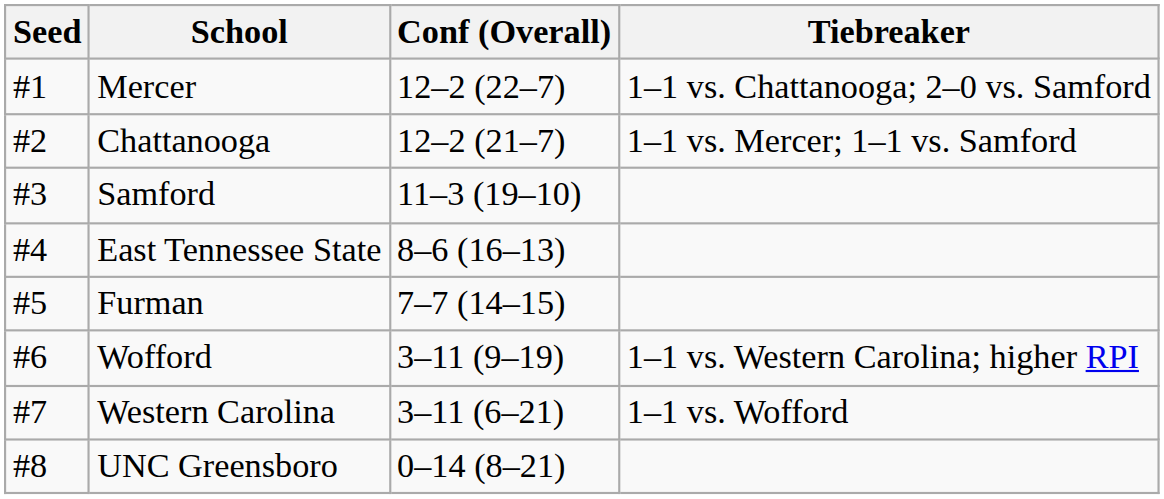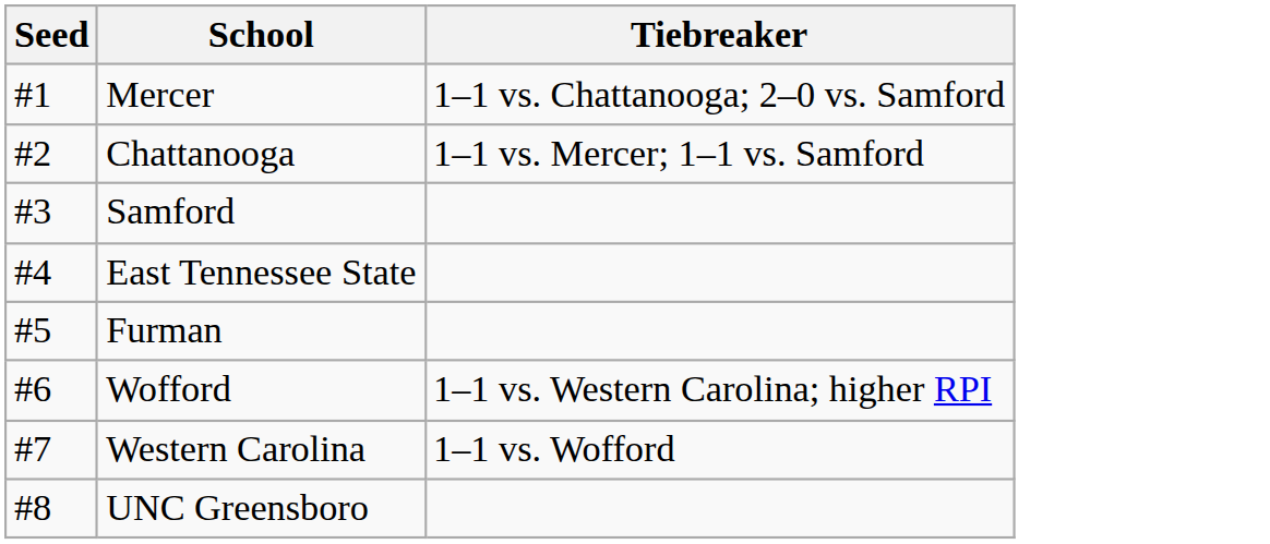- column: Conf (Overall) | 12–2 (22–7) | 12–2 (21–7) | 11–3 (19–10) | 8–6 (16–13) | 7–7 (14–15) | 3–11 (9–19) | 3–11 (6–21) | 0–14 (8–21)
